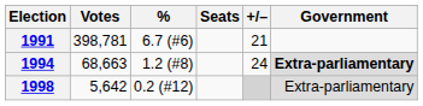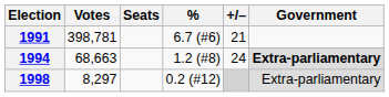columns swapped: % <-> Seats
1998 | Votes: 5,642 -> 8,297
